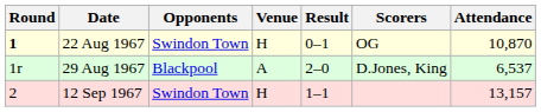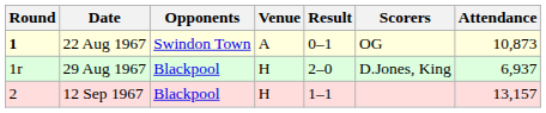22 Aug 1967 | Venue: H -> A
22 Aug 1967 | Attendance: 10,870 -> 10,873
29 Aug 1967 | Venue: A -> H
29 Aug 1967 | Attendance: 6,537 -> 6,937
12 Sep 1967 | Opponents: Swindon Town -> Blackpool
